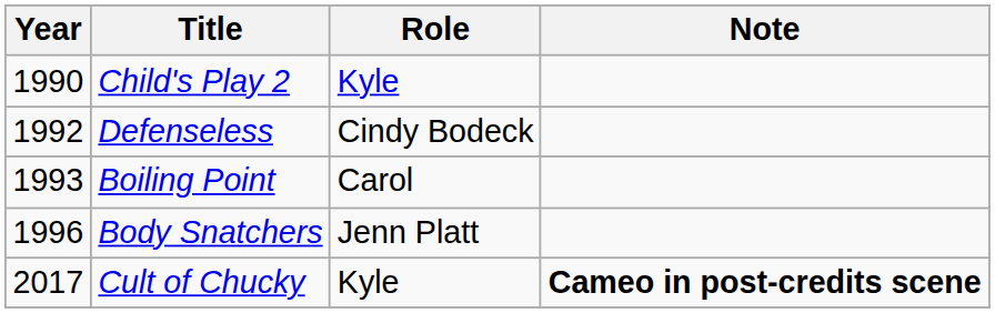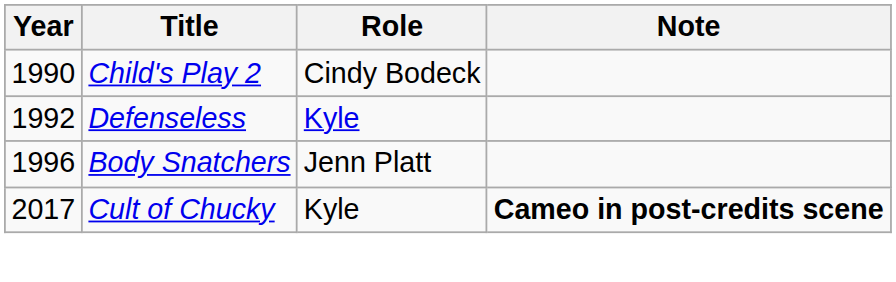Child's Play 2 | Role: Kyle -> Cindy Bodeck
Defenseless | Role: Cindy Bodeck -> Kyle
- row: 1993 | Boiling Point | Carol
